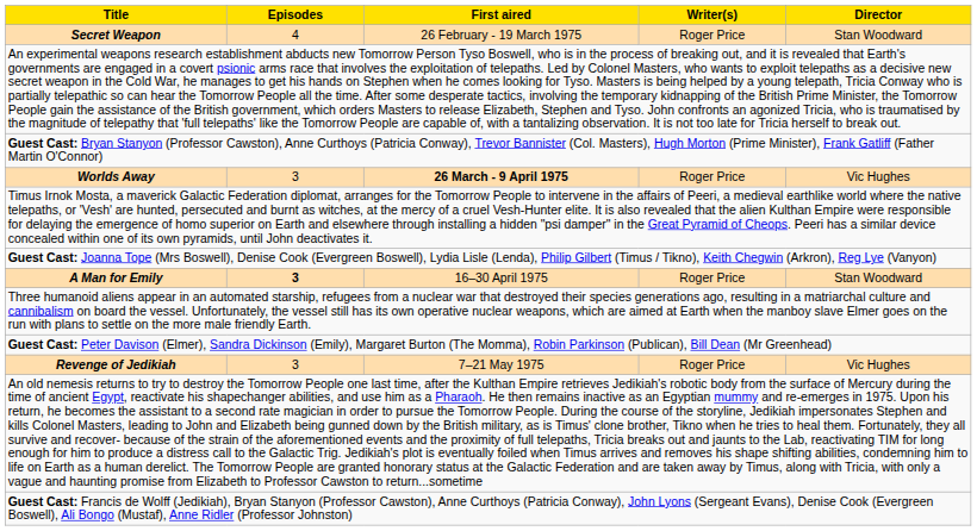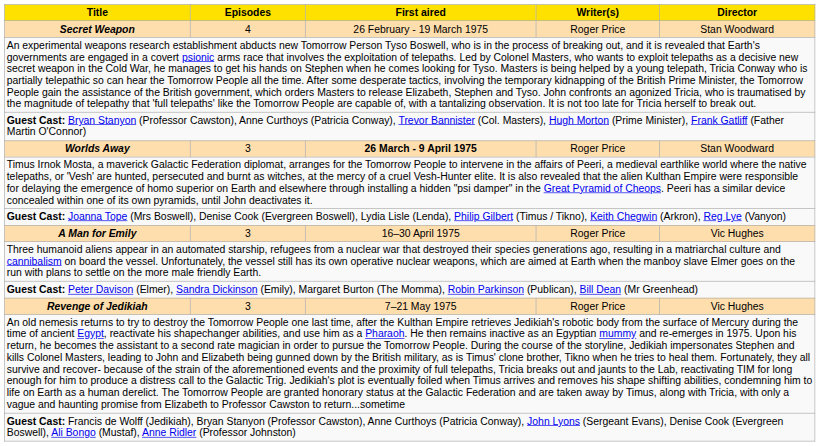Worlds Away | Director: Vic Hughes -> Stan Woodward
A Man for Emily | Episodes: bold -> normal
A Man for Emily | Director: Stan Woodward -> Vic Hughes
